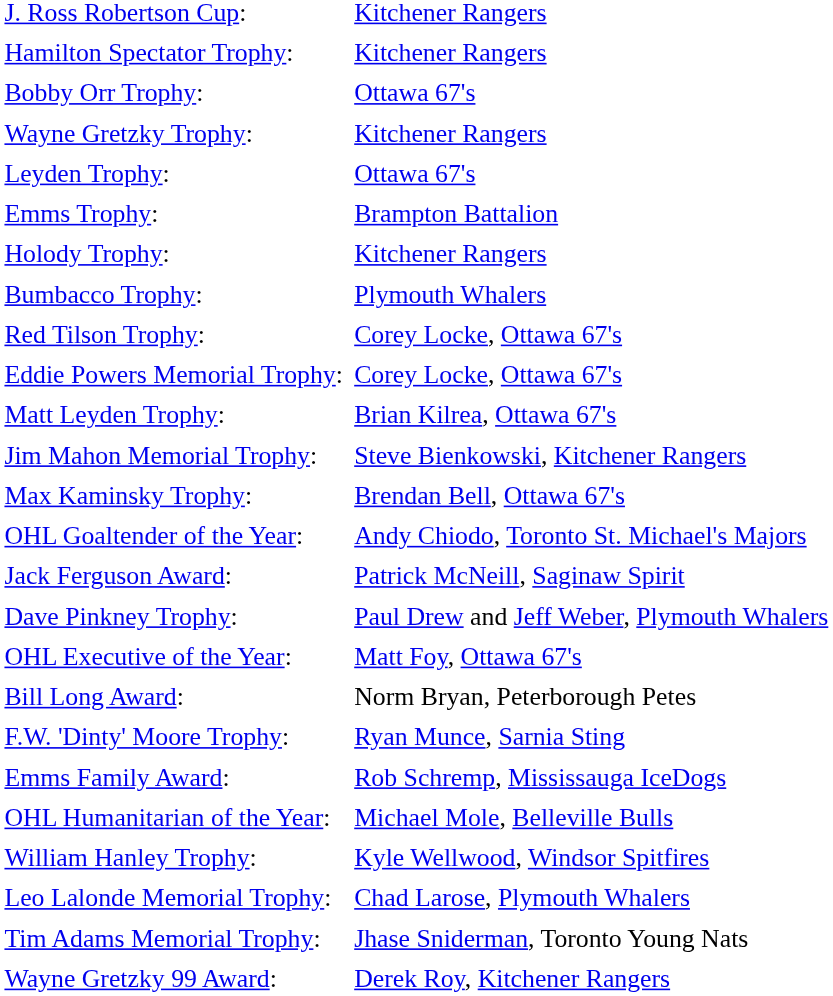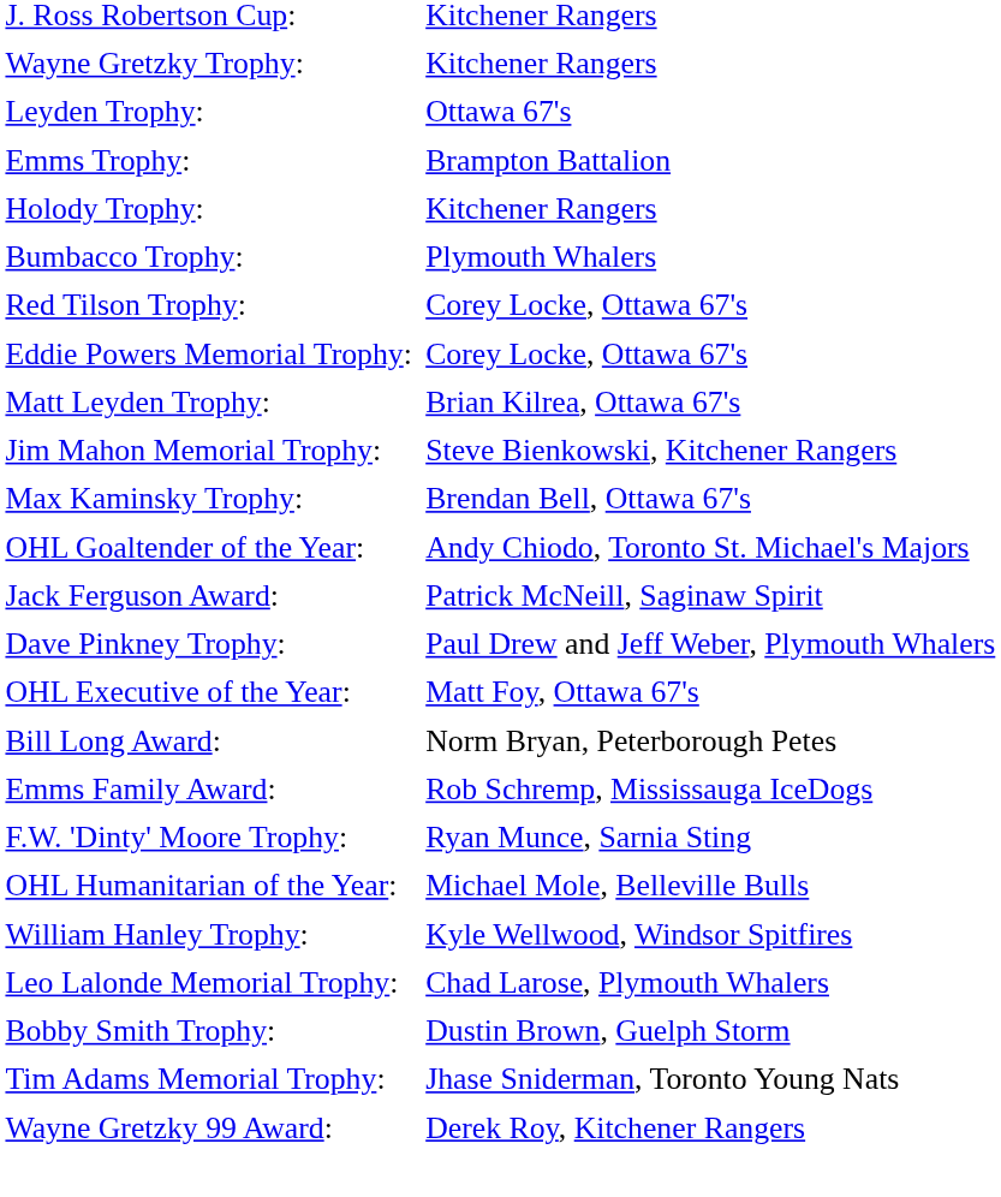- row: Hamilton Spectator Trophy: | Kitchener Rangers
- row: Bobby Orr Trophy: | Ottawa 67's
rows swapped: Emms Family Award: <-> F.W. 'Dinty' Moore Trophy:
+ row: Bobby Smith Trophy: | Dustin Brown, Guelph Storm
